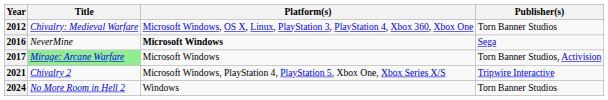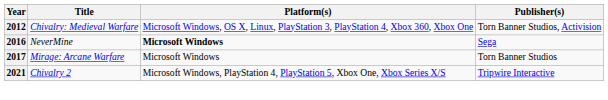2012 | Publisher(s): Torn Banner Studios -> Torn Banner Studios, Activision
2017 | Title: lightgreen background -> no background
2017 | Publisher(s): Torn Banner Studios, Activision -> Torn Banner Studios
- row: 2024 | No More Room in Hell 2 | Windows | Torn Banner Studios
